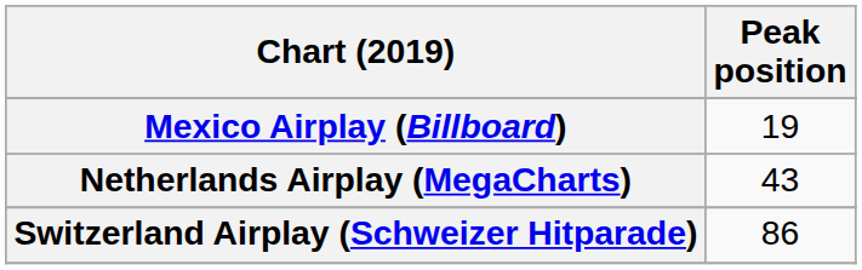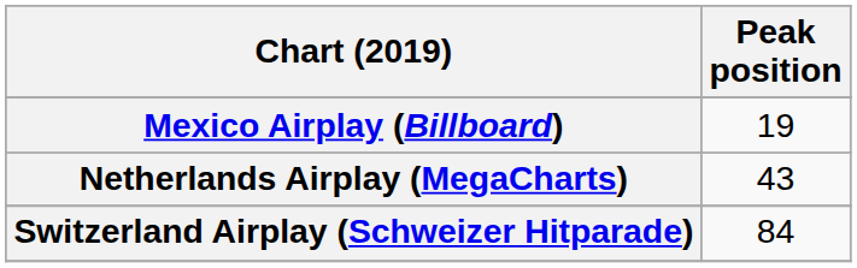Switzerland Airplay (Schweizer Hitparade) | Peak position: 86 -> 84
